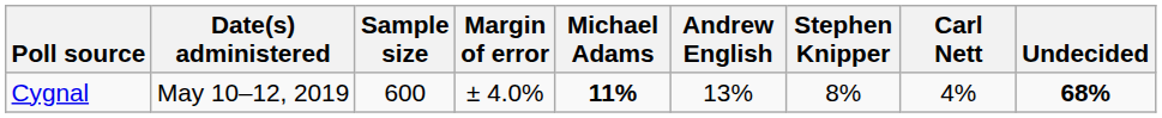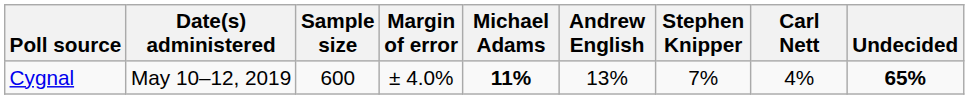Cygnal | Stephen Knipper: 8% -> 7%
Cygnal | Undecided: 68% -> 65%
